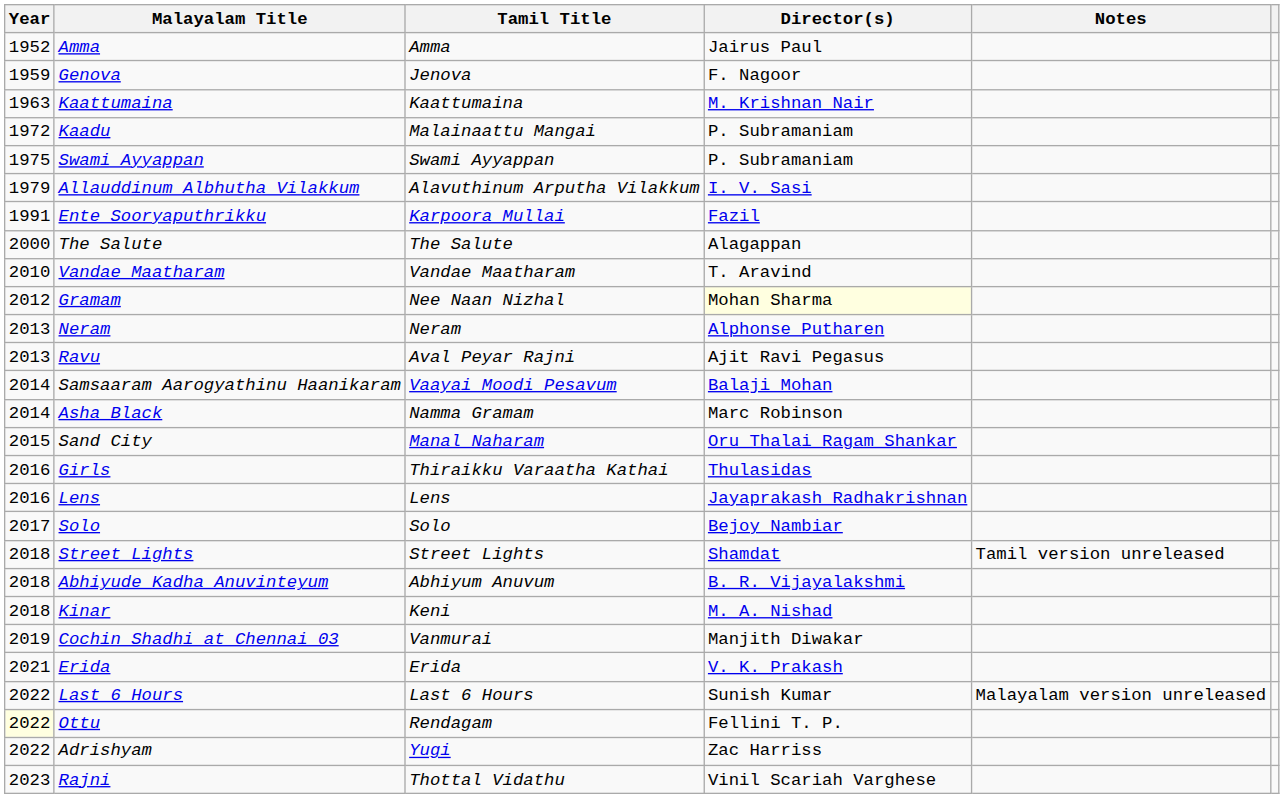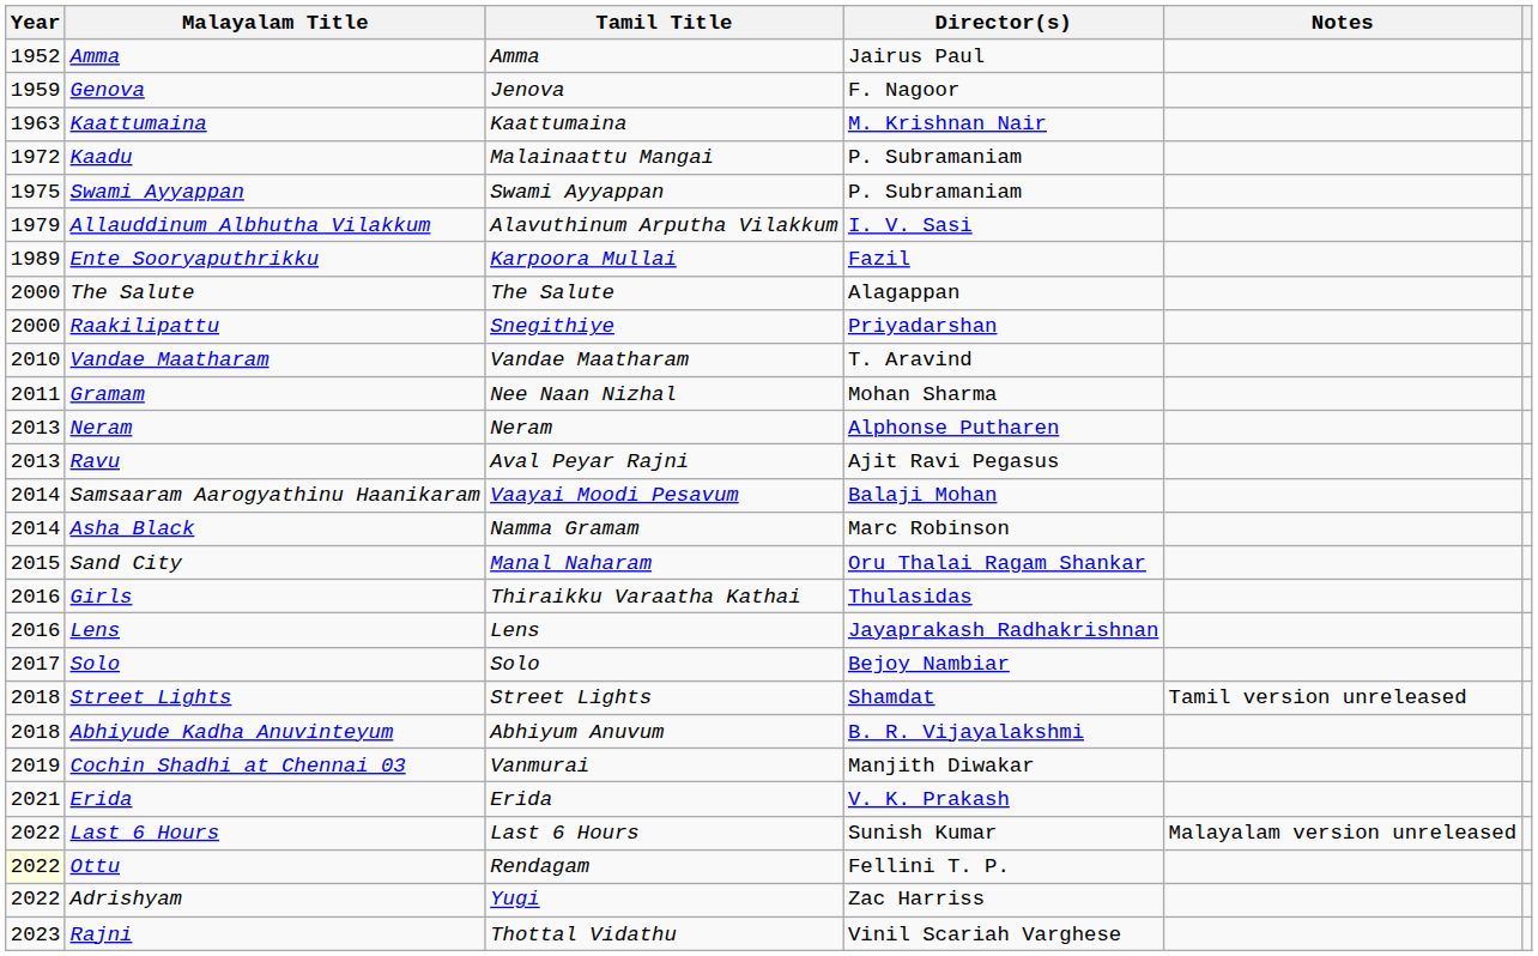Ente Sooryaputhrikku | Year: 1991 -> 1989
+ row: 2000 | Raakilipattu | Snegithiye | Priyadarshan
Gramam | Year: 2012 -> 2011
Gramam | Director(s): lightyellow background -> no background
- row: 2018 | Kinar | Keni | M. A. Nishad
